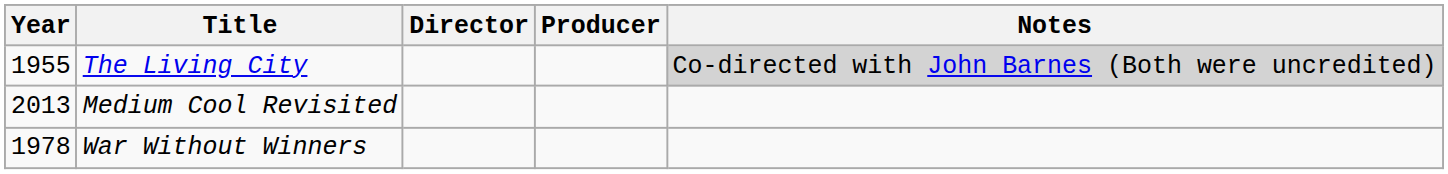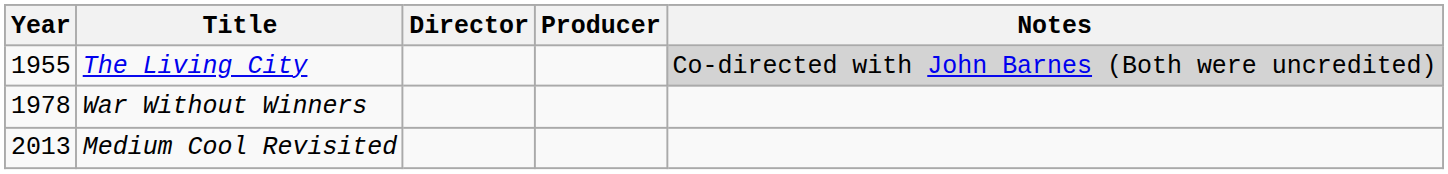rows swapped: War Without Winners <-> Medium Cool Revisited
